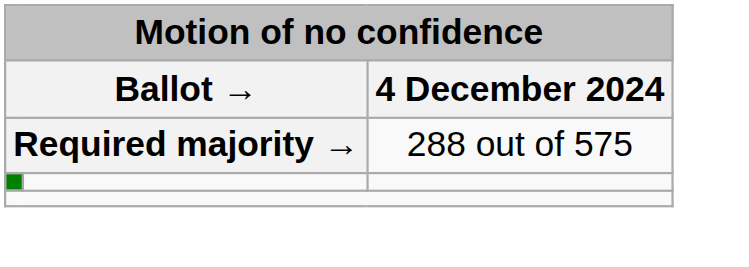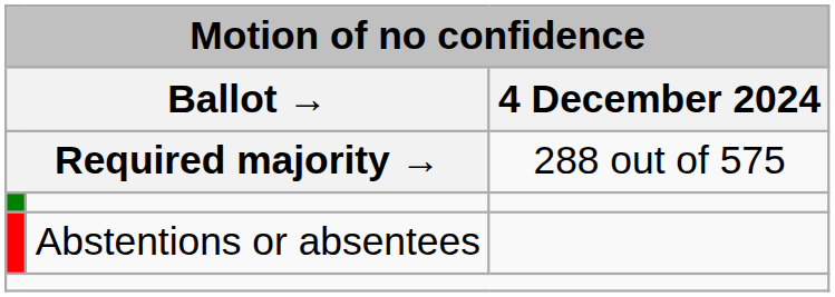+ row: Abstentions or absentees
